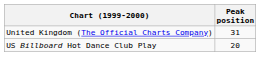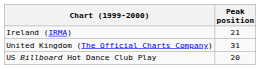+ row: Ireland (IRMA) | 21
